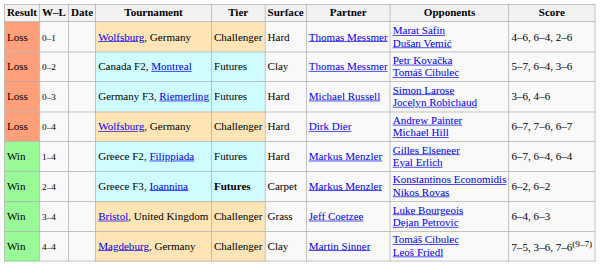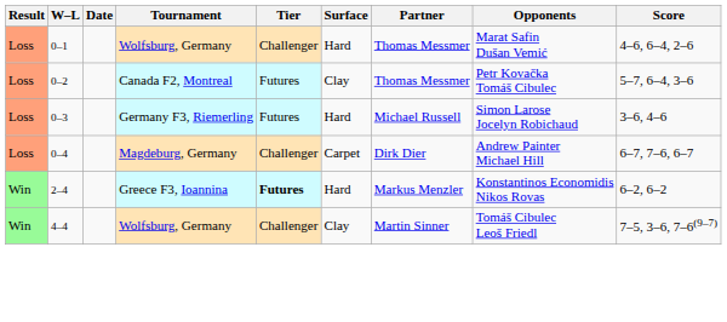0–4 | Tournament: Wolfsburg, Germany -> Magdeburg, Germany
0–4 | Surface: Hard -> Carpet
- row: Win | 1–4 | Greece F2, Filippiada | Futures | Hard | Markus Menzler | Gilles Elseneer Eyal Erlich | 6–7, 6–4, 6–4
2–4 | Surface: Carpet -> Hard
- row: Win | 3–4 | Bristol, United Kingdom | Challenger | Grass | Jeff Coetzee | Luke Bourgeois Dejan Petrovic | 6–4, 6–3
4–4 | Tournament: Magdeburg, Germany -> Wolfsburg, Germany
